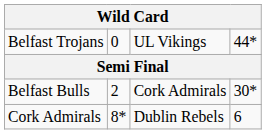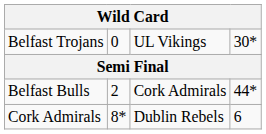Belfast Trojans | column 4: 44* -> 30*
Belfast Bulls | column 4: 30* -> 44*
